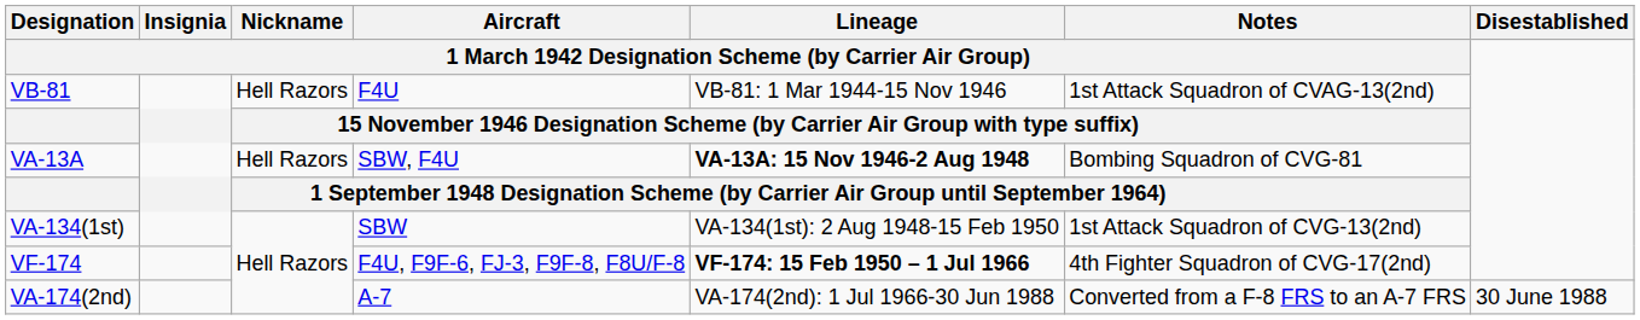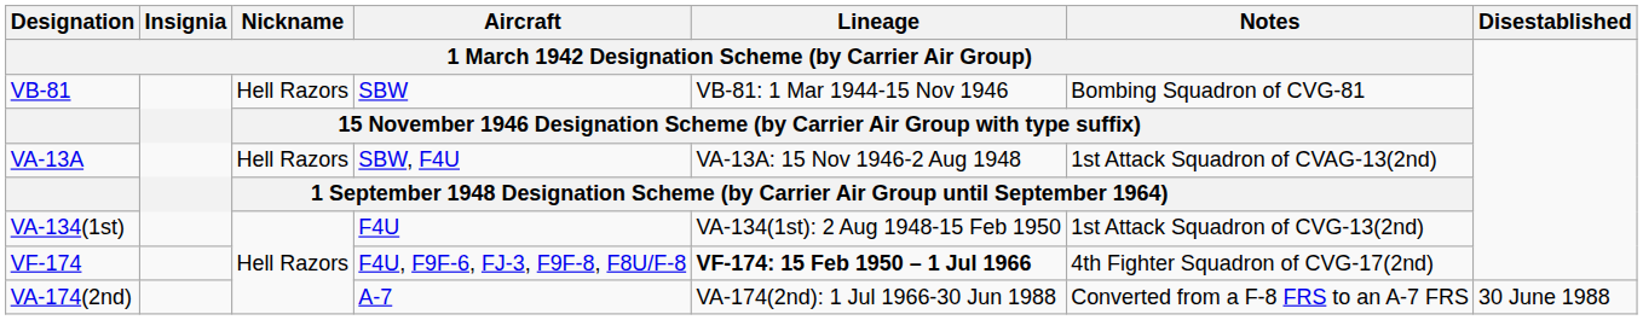VB-81 | column 4: F4U -> SBW
VB-81 | column 6: 1st Attack Squadron of CVAG-13(2nd) -> Bombing Squadron of CVG-81
VA-13A | column 5: bold -> normal
VA-13A | column 6: Bombing Squadron of CVG-81 -> 1st Attack Squadron of CVAG-13(2nd)
VA-134(1st) | column 4: SBW -> F4U
